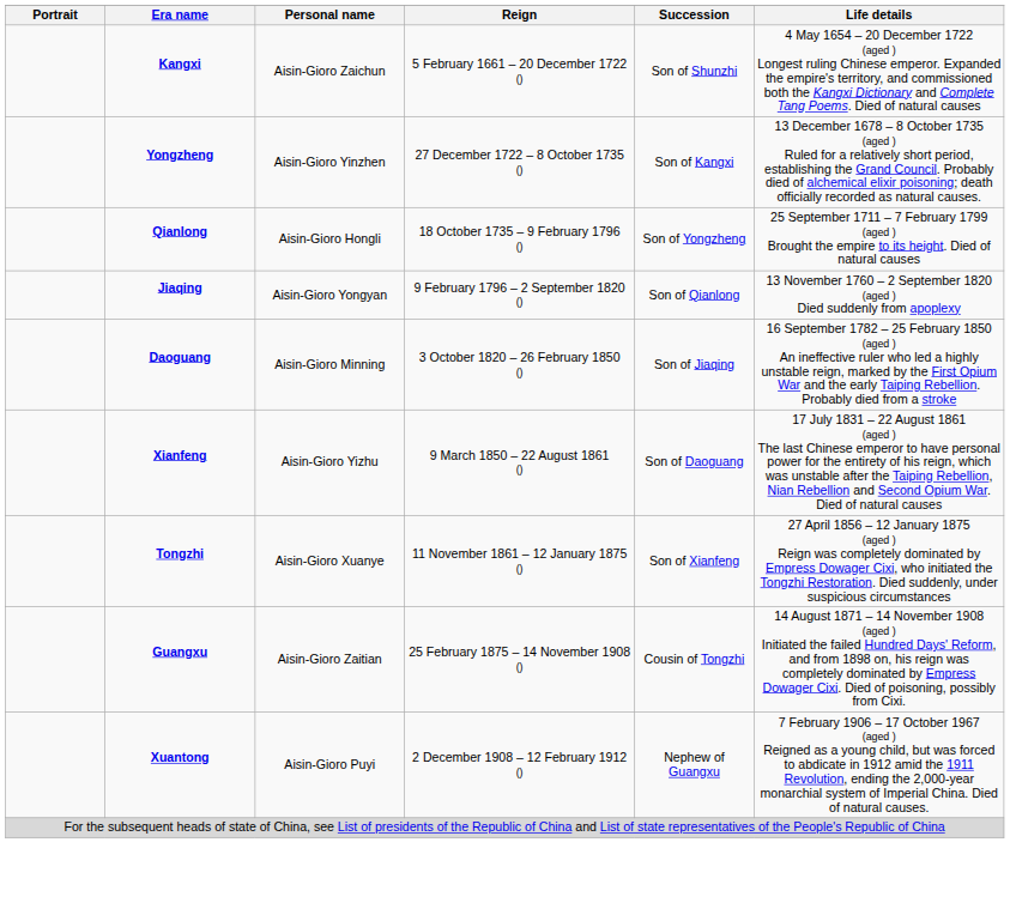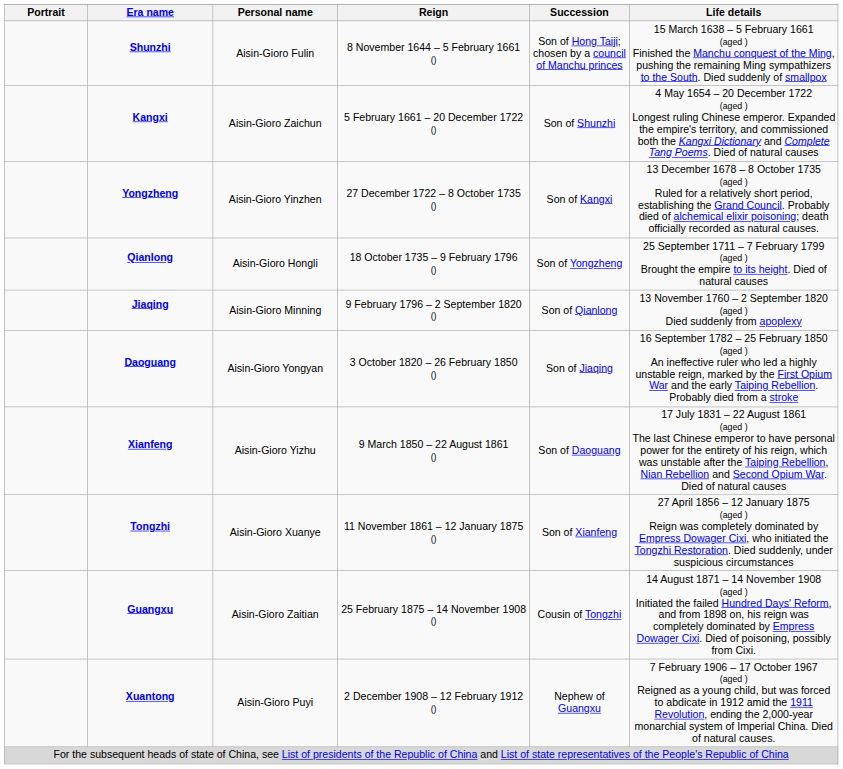+ row: Shunzhi | Aisin-Gioro Fulin | 8 November 1644 – 5 February 1661 () | Son of Hong Taiji; chosen by a council of Manchu princes | 15 March 1638 – 5 February 1661 (aged ) Finished the Manchu conquest of the Ming, pushing the remaining Ming sympathizers to the South. Died suddenly of smallpox
Jiaqing | Personal name: Aisin-Gioro Yongyan -> Aisin-Gioro Minning
Daoguang | Personal name: Aisin-Gioro Minning -> Aisin-Gioro Yongyan
